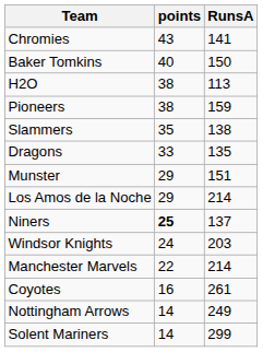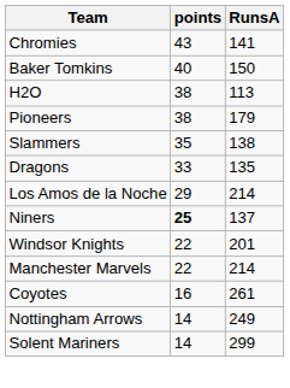Pioneers | RunsA: 159 -> 179
- row: Munster | 29 | 151
Windsor Knights | points: 24 -> 22
Windsor Knights | RunsA: 203 -> 201
